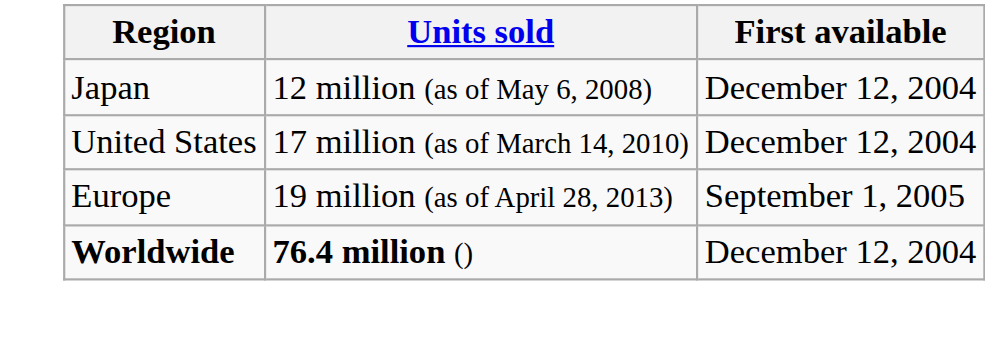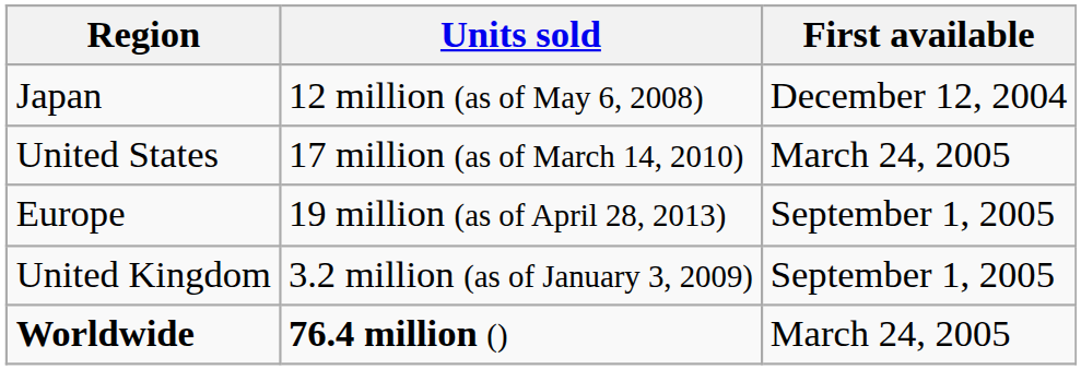United States | First available: December 12, 2004 -> March 24, 2005
+ row: United Kingdom | 3.2 million (as of January 3, 2009) | September 1, 2005
Worldwide | First available: December 12, 2004 -> March 24, 2005
